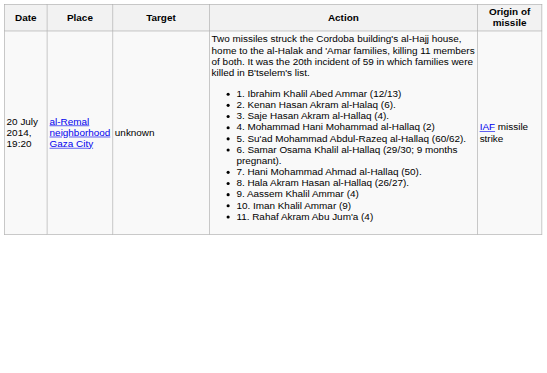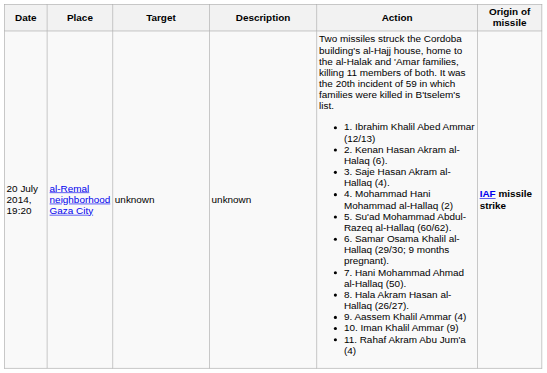+ column: Description | unknown
20 July 2014, 19:20 | Origin of missile: normal -> bold
